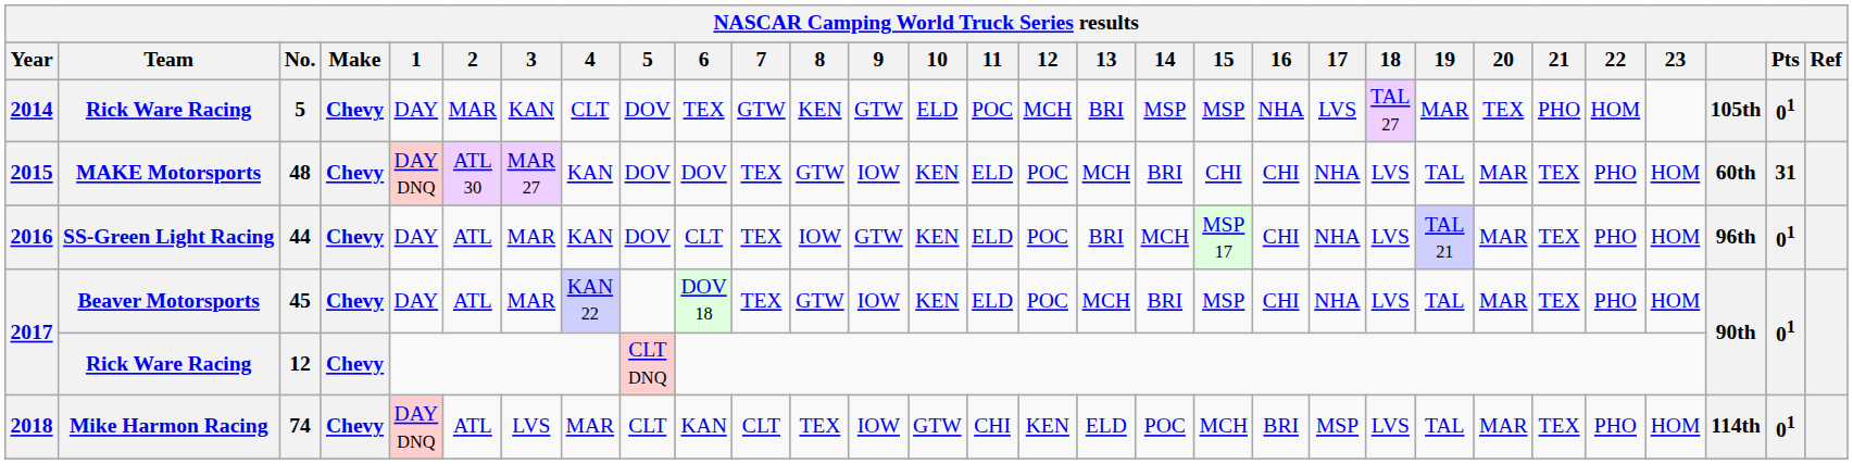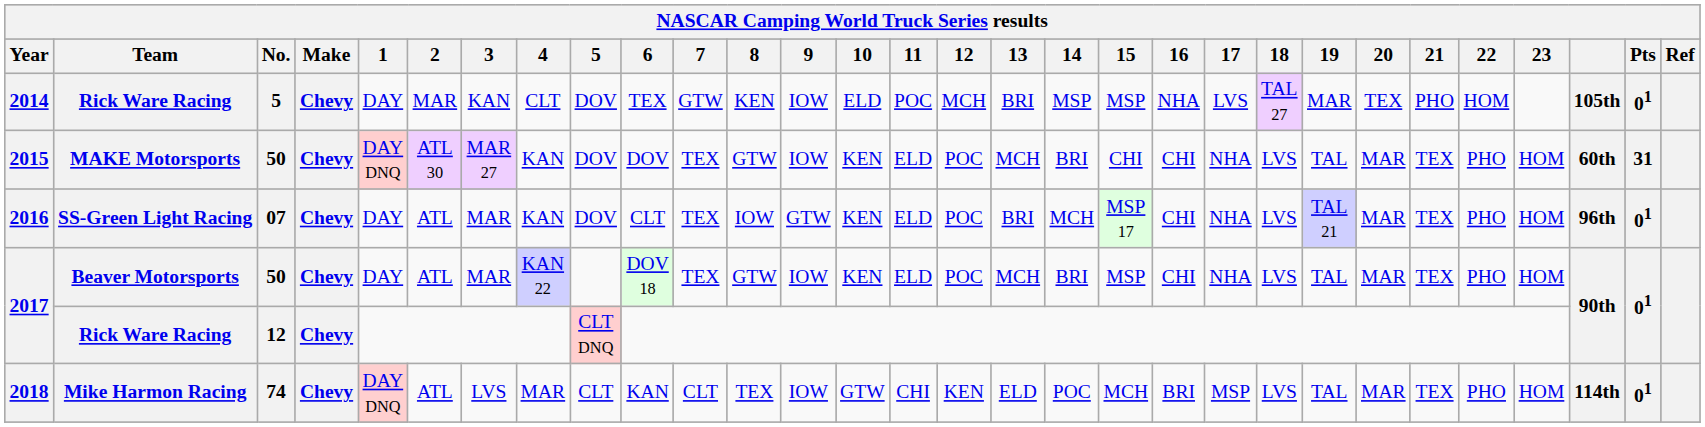2014 | 9: GTW -> IOW
2015 | No.: 48 -> 50
2016 | No.: 44 -> 07
2017 / Beaver Motorsports | No.: 45 -> 50
